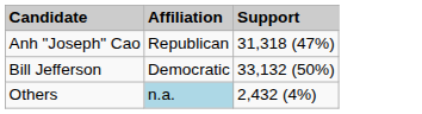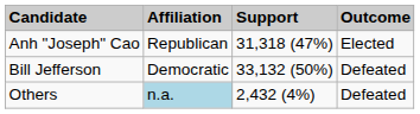+ column: Outcome | Elected | Defeated | Defeated
